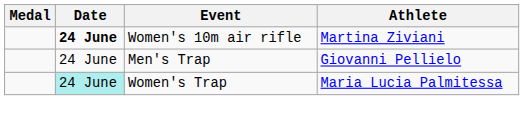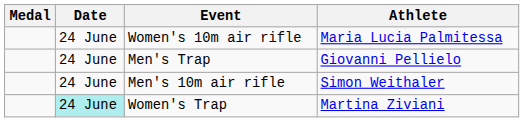Women's 10m air rifle | Date: bold -> normal
Women's 10m air rifle | Athlete: Martina Ziviani -> Maria Lucia Palmitessa
+ row: 24 June | Men's 10m air rifle | Simon Weithaler
Women's Trap | Athlete: Maria Lucia Palmitessa -> Martina Ziviani
